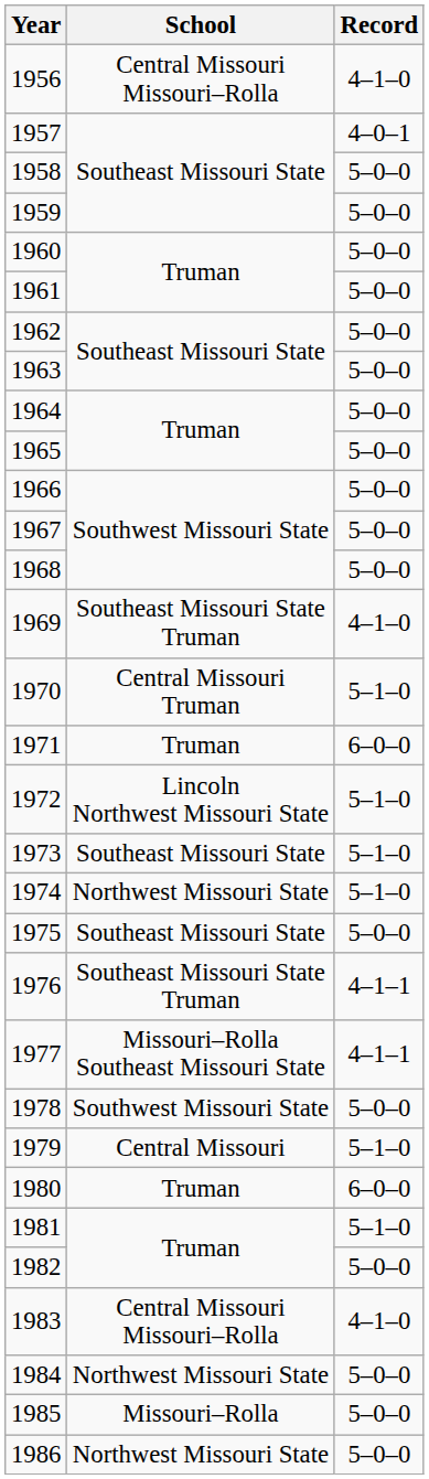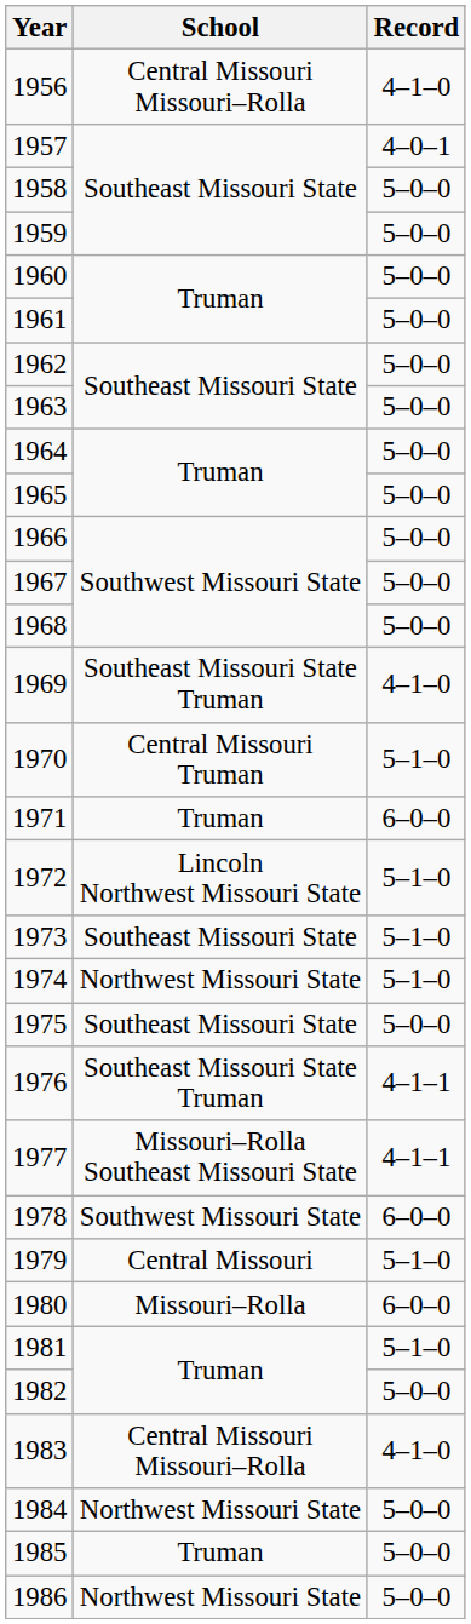1978 | Record: 5–0–0 -> 6–0–0
1980 | School: Truman -> Missouri–Rolla
1985 | School: Missouri–Rolla -> Truman
